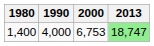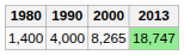1,400 | 2000: 6,753 -> 8,265
